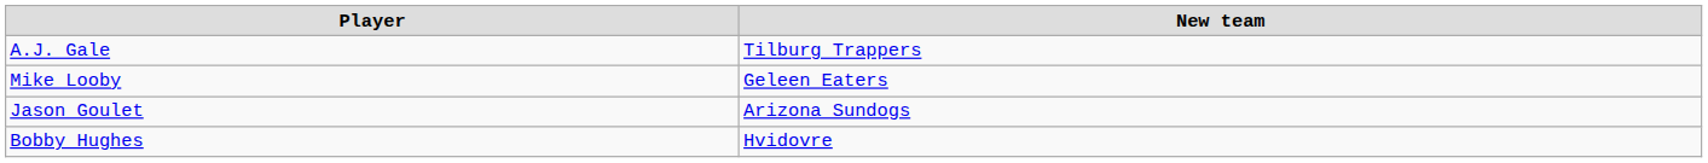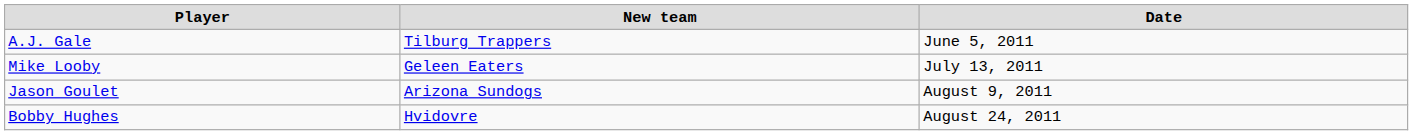+ column: Date | June 5, 2011 | July 13, 2011 | August 9, 2011 | August 24, 2011
